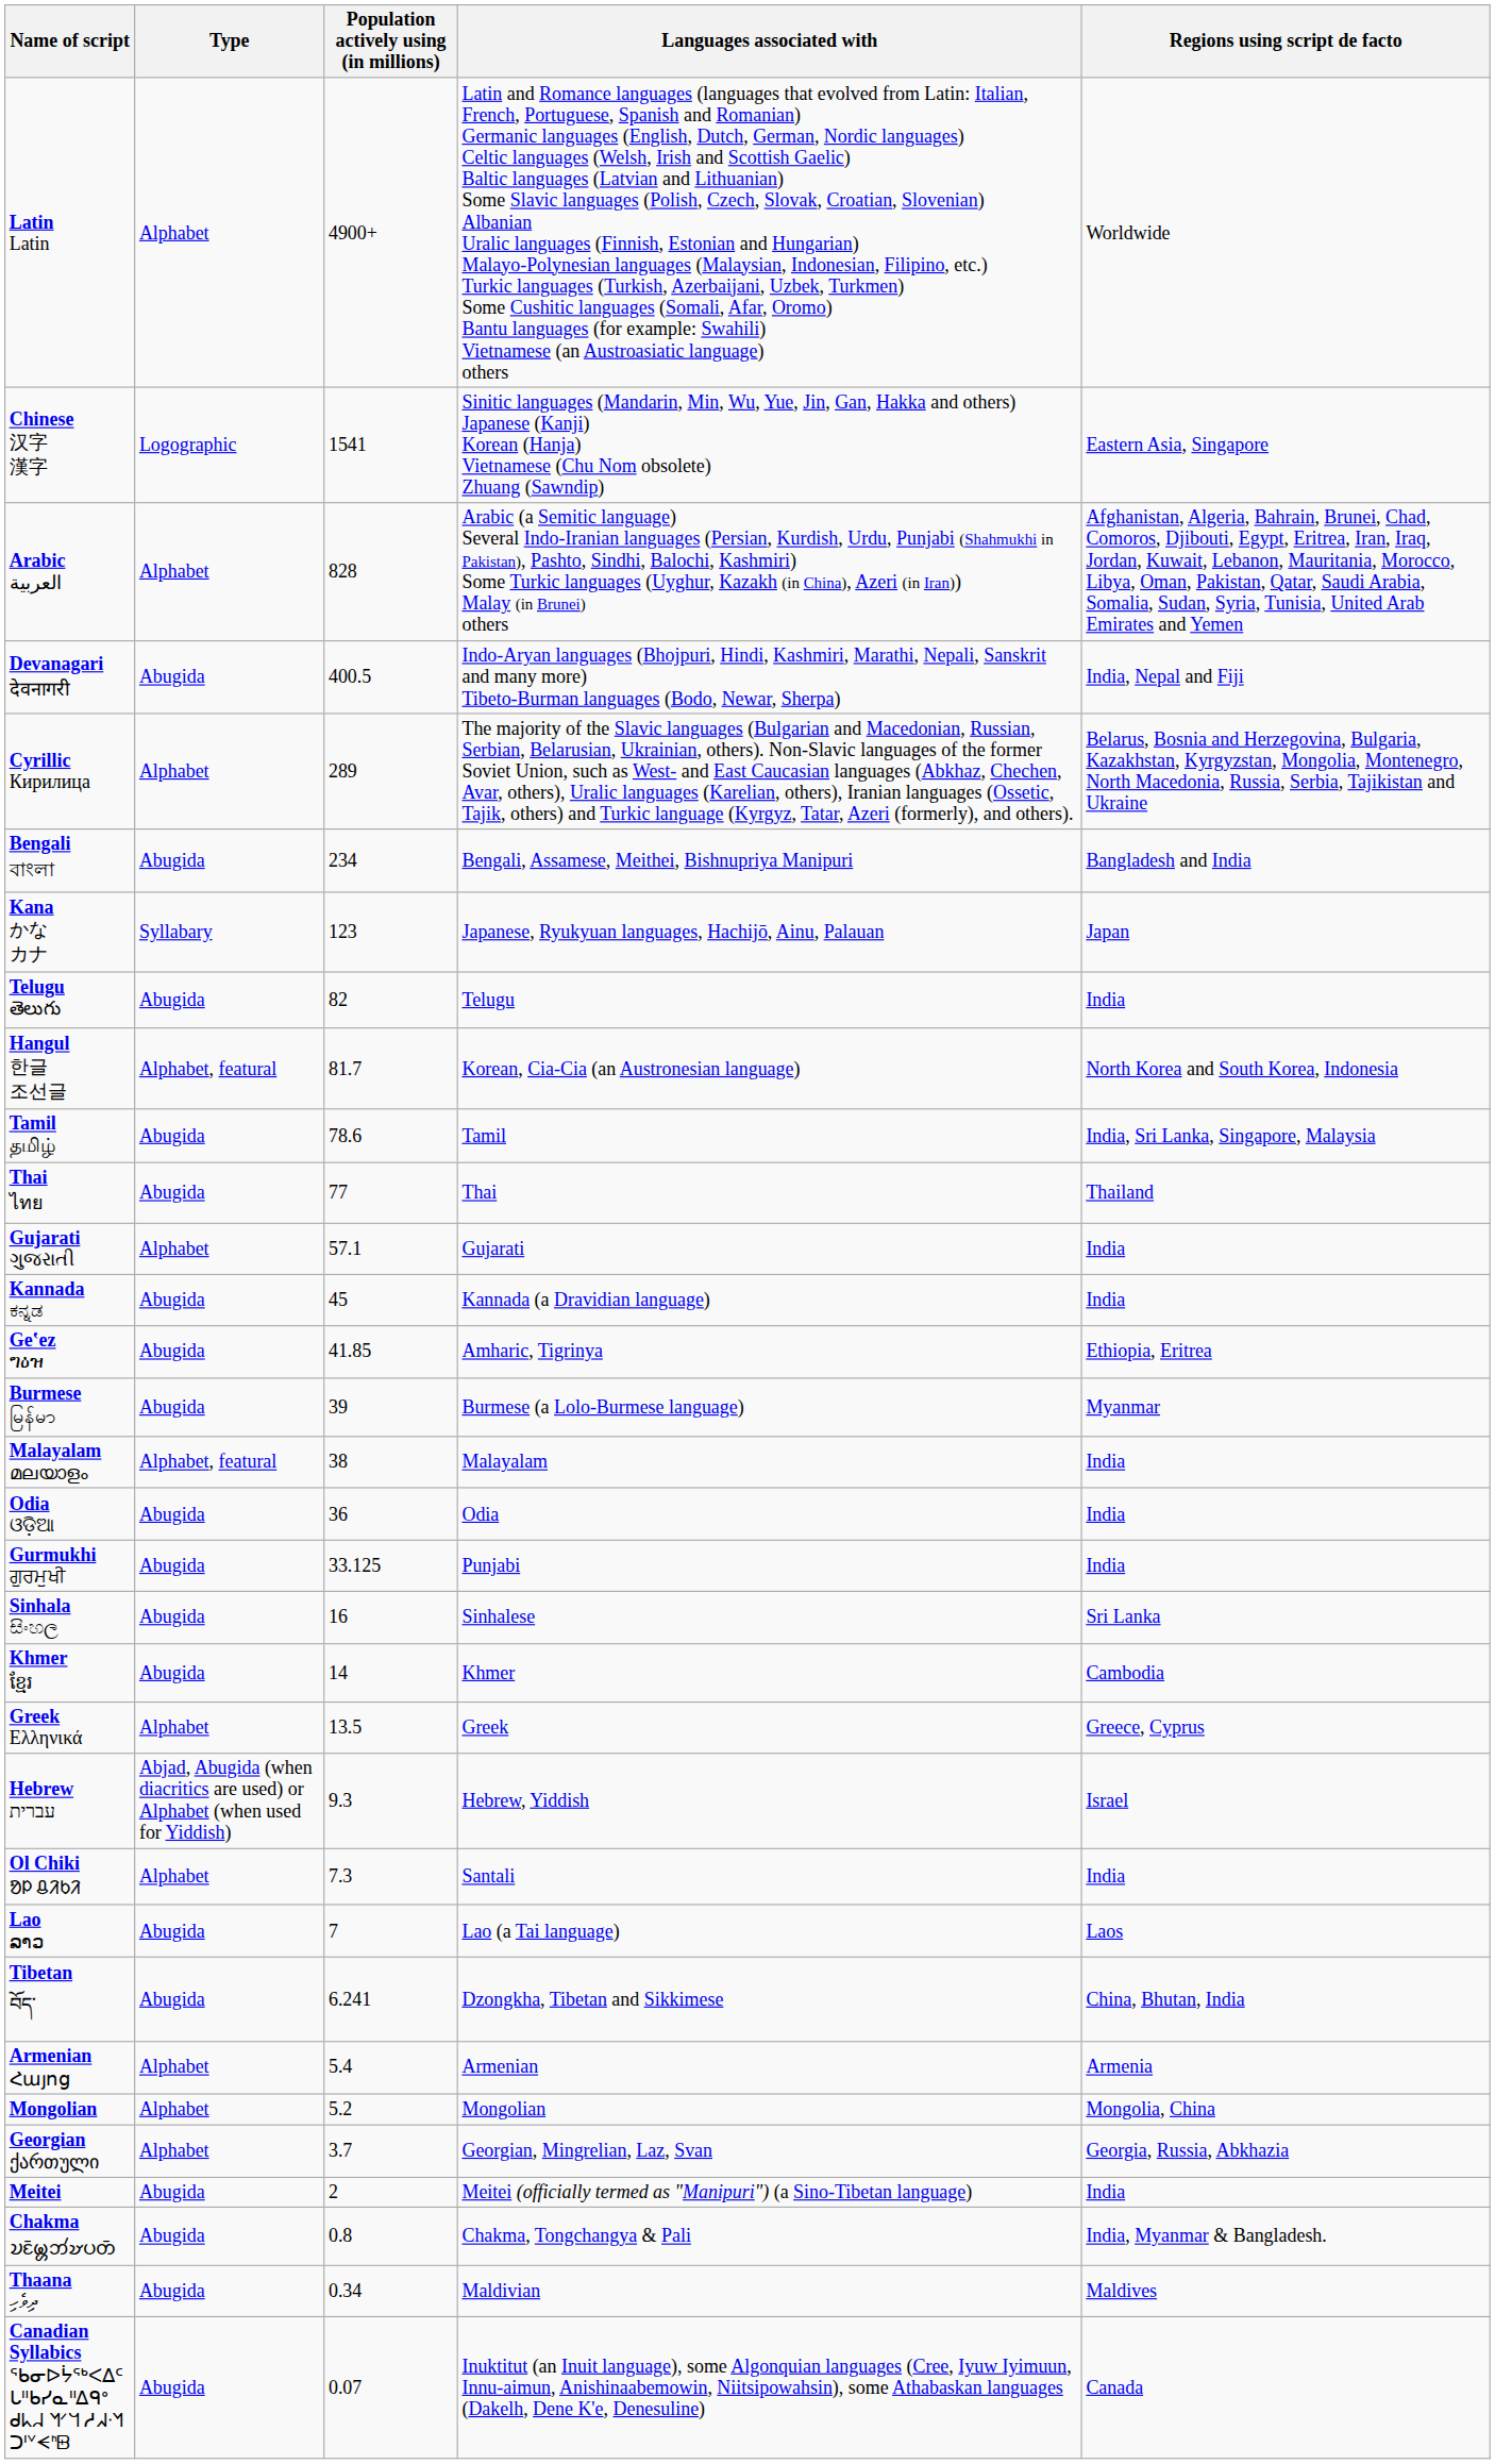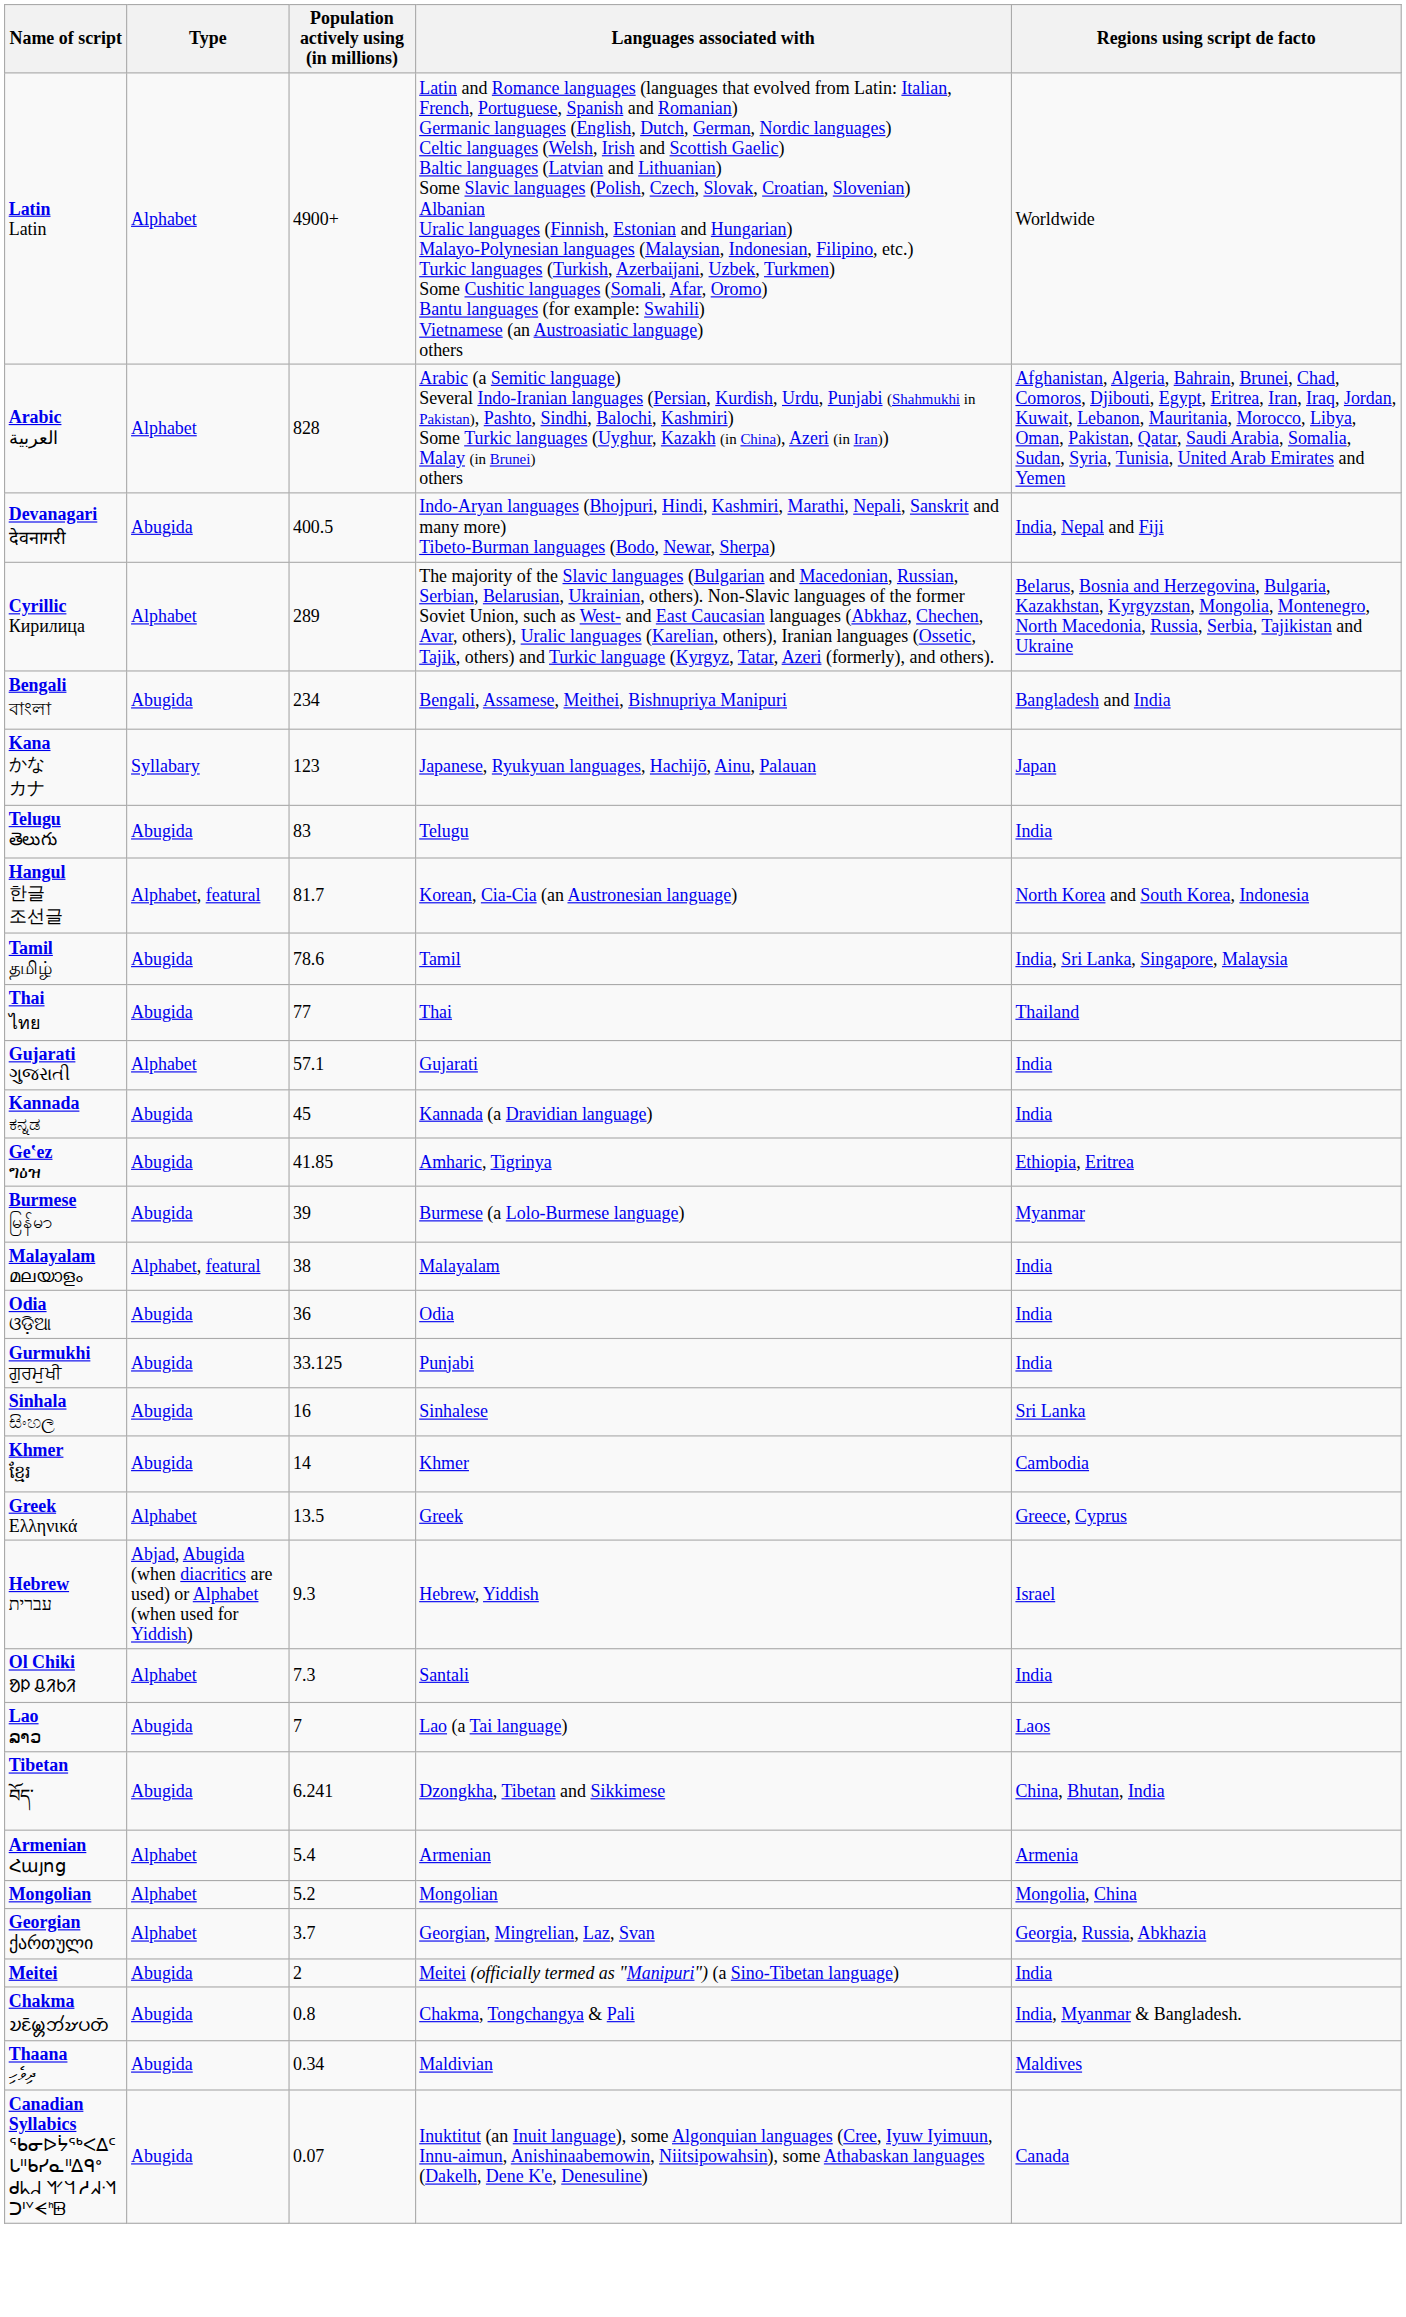- row: Chinese 汉字 漢字 | Logographic | 1541 | Sinitic languages (Mandarin, Min, Wu, Yue, Jin, Gan, Hakka and others) Japanese (Kanji) Korean (Hanja) Vietnamese (Chu Nom obsolete) Zhuang (Sawndip) | Eastern Asia, Singapore
Telugu తెలుగు | Population actively using (in millions): 82 -> 83
